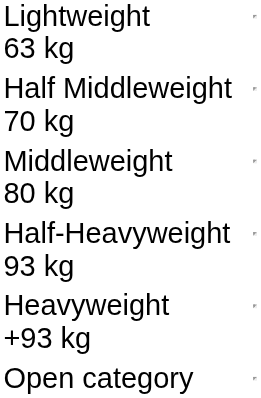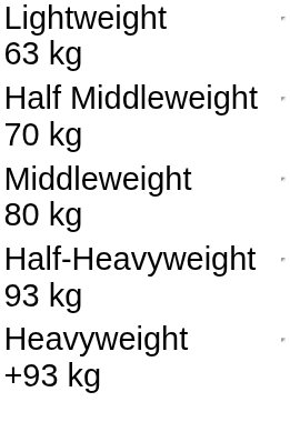- row: Open category
